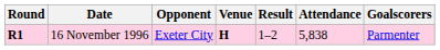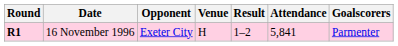16 November 1996 | Venue: bold -> normal
16 November 1996 | Attendance: 5,838 -> 5,841
